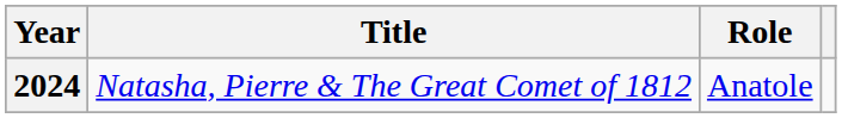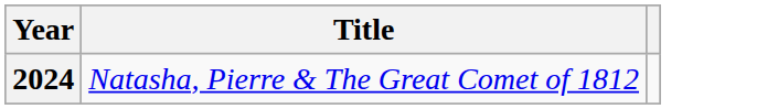- column: Role | Anatole
